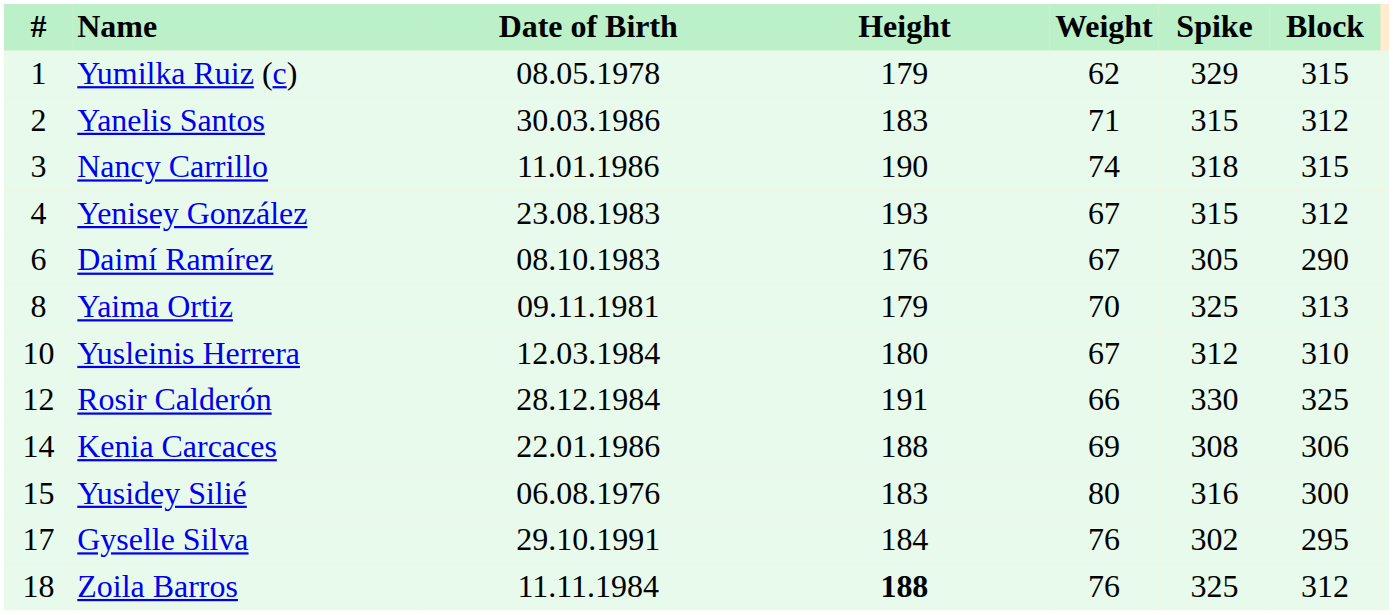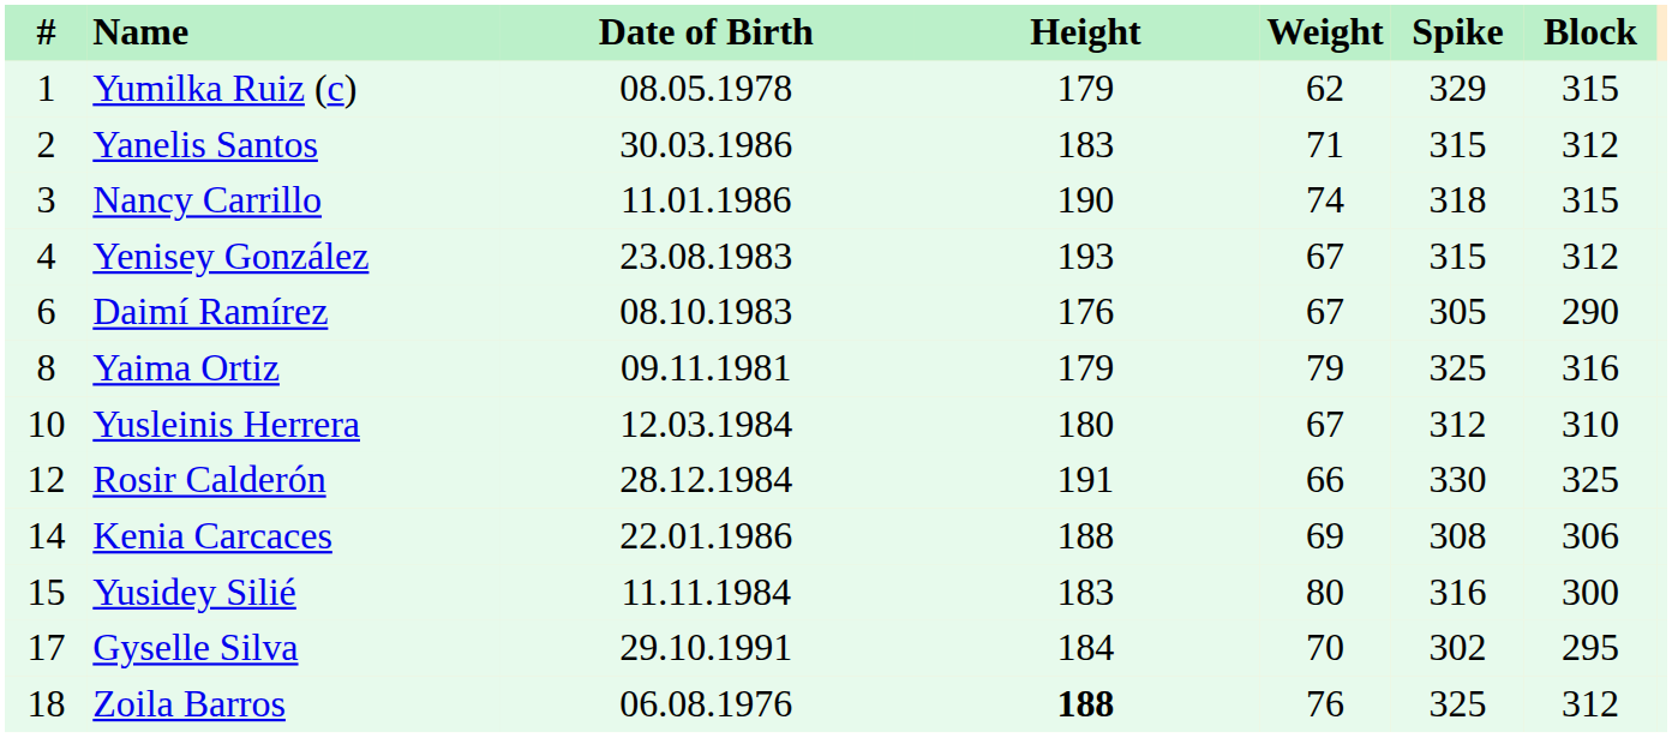Yaima Ortiz | Weight: 70 -> 79
Yaima Ortiz | Block: 313 -> 316
Yusidey Silié | Date of Birth: 06.08.1976 -> 11.11.1984
Gyselle Silva | Weight: 76 -> 70
Zoila Barros | Date of Birth: 11.11.1984 -> 06.08.1976
